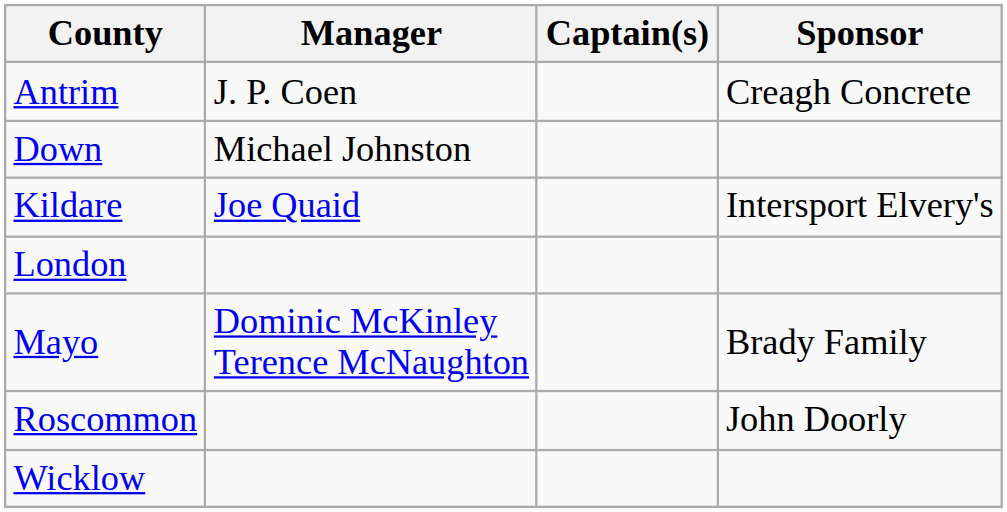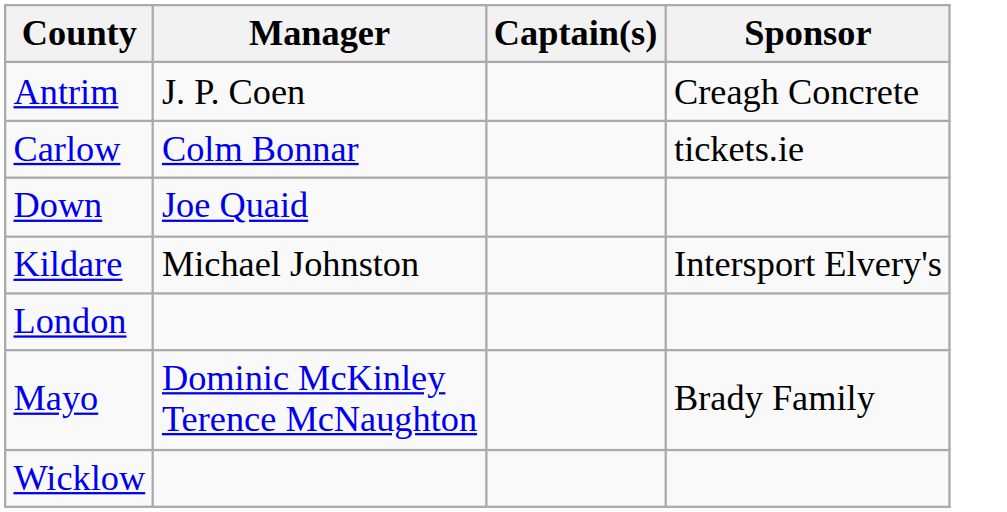+ row: Carlow | Colm Bonnar | tickets.ie
Down | Manager: Michael Johnston -> Joe Quaid
Kildare | Manager: Joe Quaid -> Michael Johnston
- row: Roscommon | John Doorly
